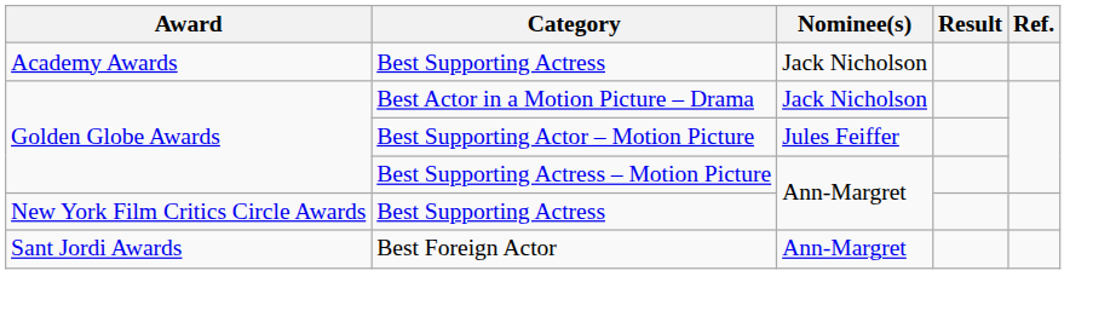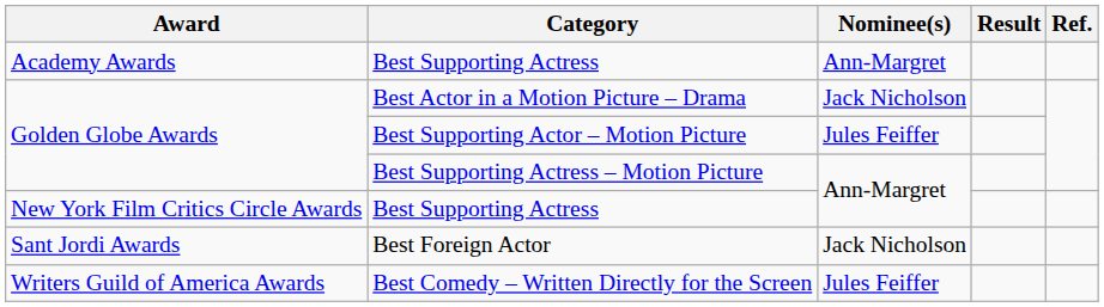Academy Awards / Best Supporting Actress | Nominee(s): Jack Nicholson -> Ann-Margret
Best Foreign Actor | Nominee(s): Ann-Margret -> Jack Nicholson
+ row: Writers Guild of America Awards | Best Comedy – Written Directly for the Screen | Jules Feiffer
